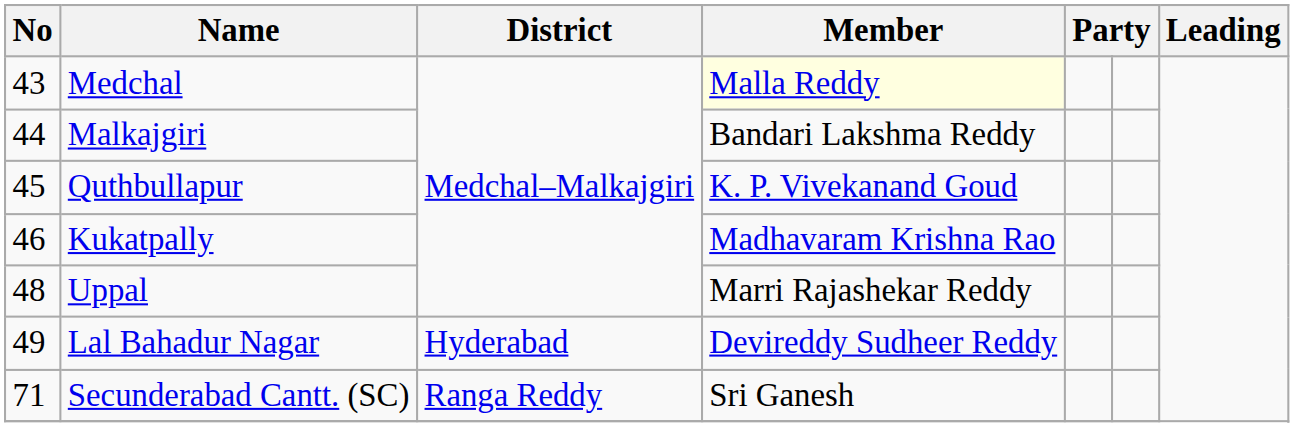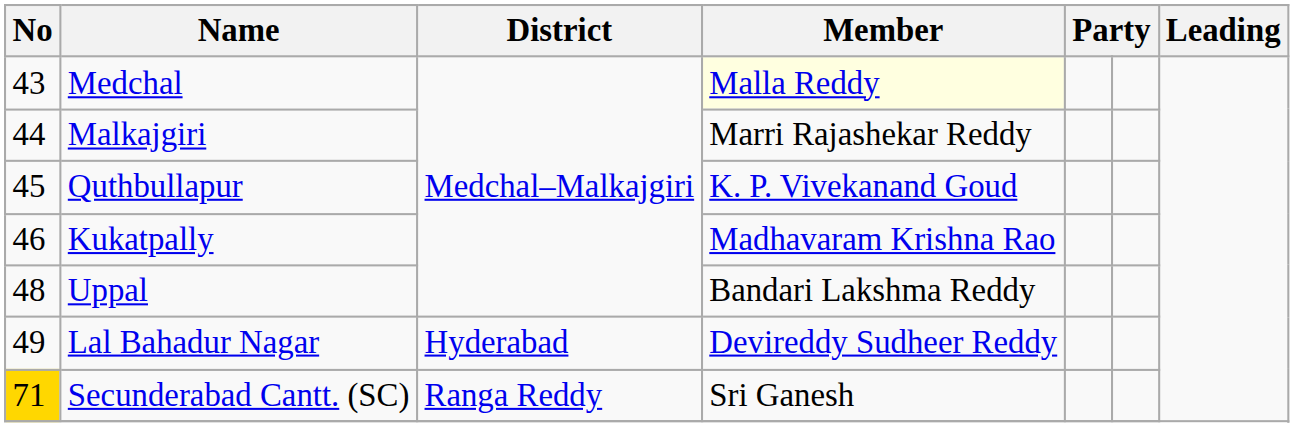Malkajgiri | Member: Bandari Lakshma Reddy -> Marri Rajashekar Reddy
Uppal | Member: Marri Rajashekar Reddy -> Bandari Lakshma Reddy
Secunderabad Cantt. (SC) | No: no background -> gold background
